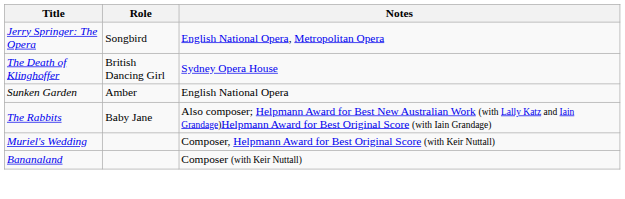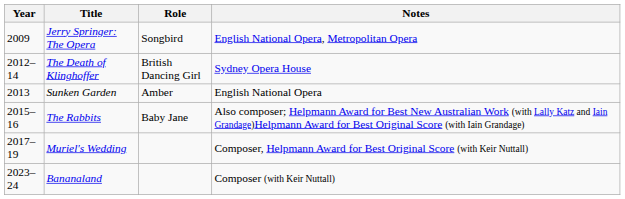+ column: Year | 2009 | 2012–14 | 2013 | 2015–16 | 2017–19 | 2023–24
